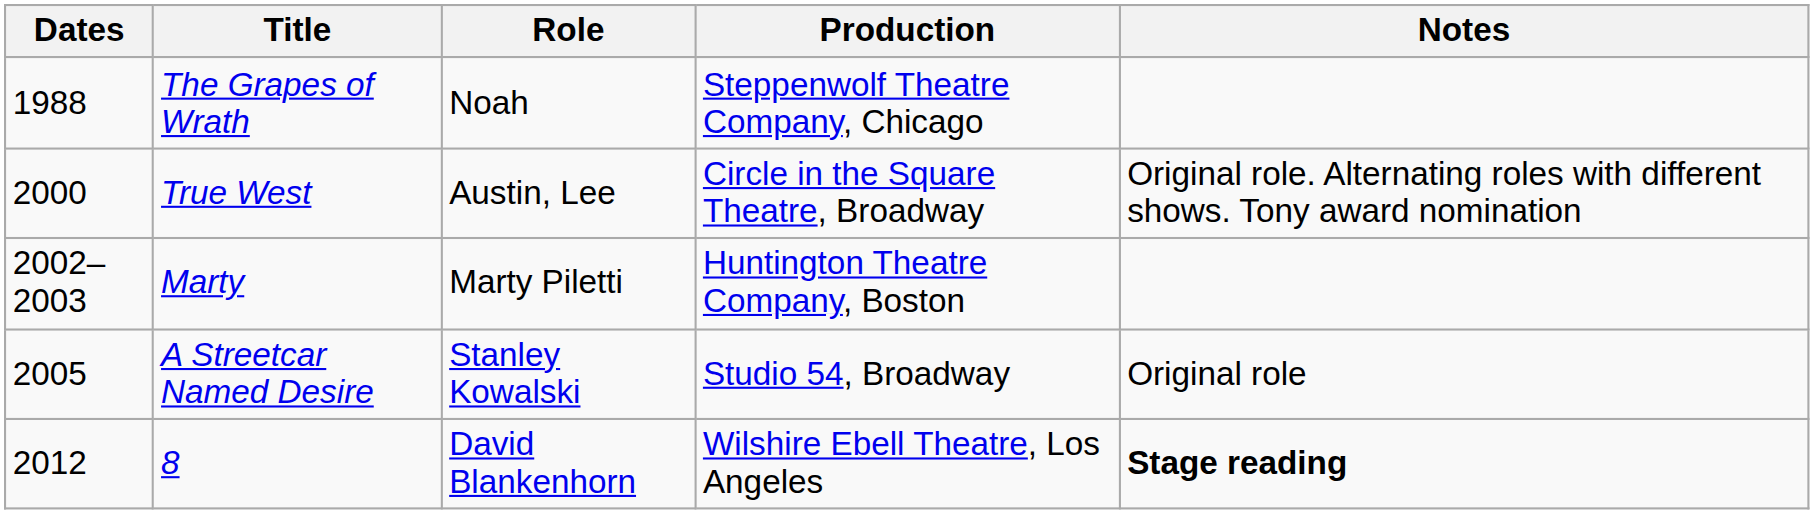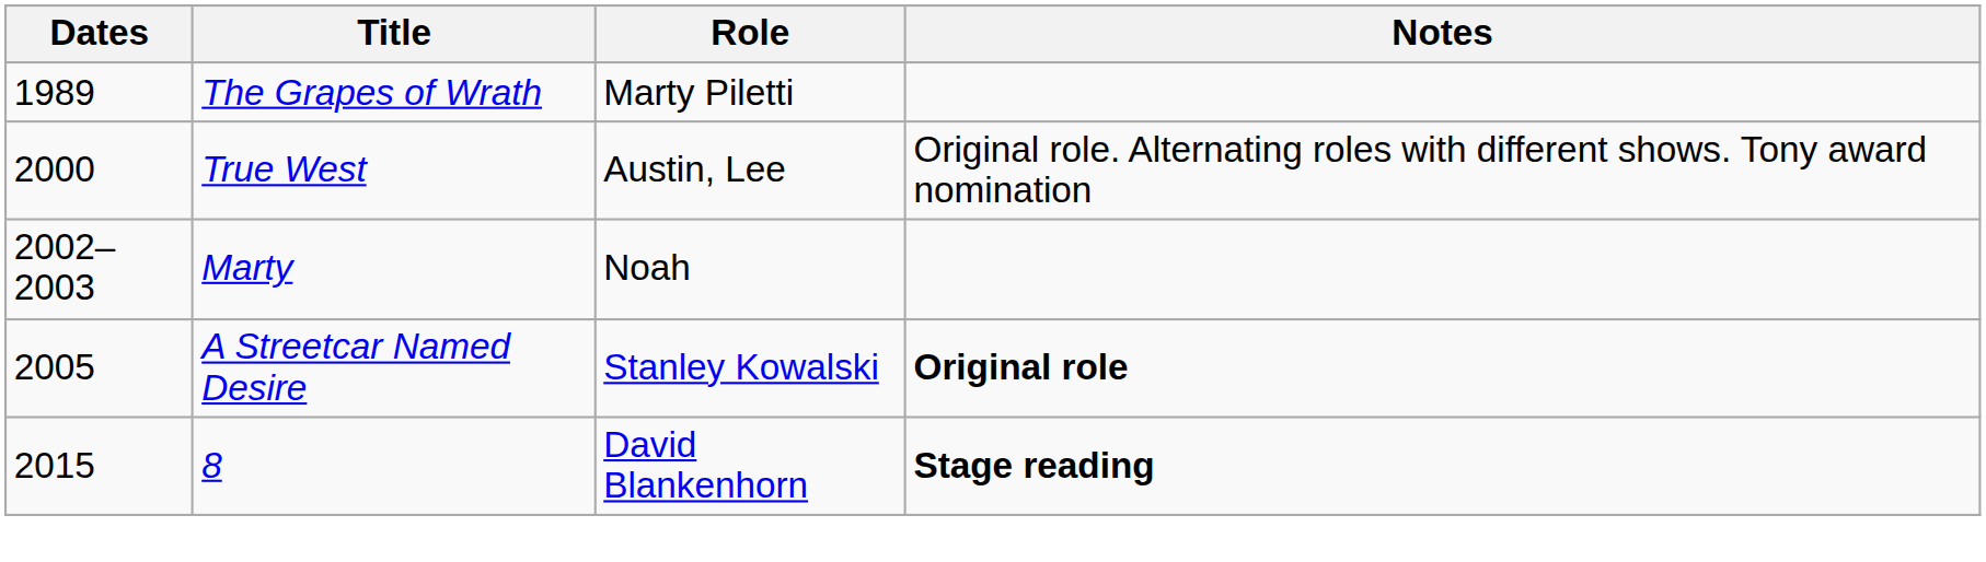- column: Production | Steppenwolf Theatre Company, Chicago | Circle in the Square Theatre, Broadway | Huntington Theatre Company, Boston | Studio 54, Broadway | Wilshire Ebell Theatre, Los Angeles
The Grapes of Wrath | Dates: 1988 -> 1989
The Grapes of Wrath | Role: Noah -> Marty Piletti
Marty | Role: Marty Piletti -> Noah
A Streetcar Named Desire | Notes: normal -> bold
8 | Dates: 2012 -> 2015
